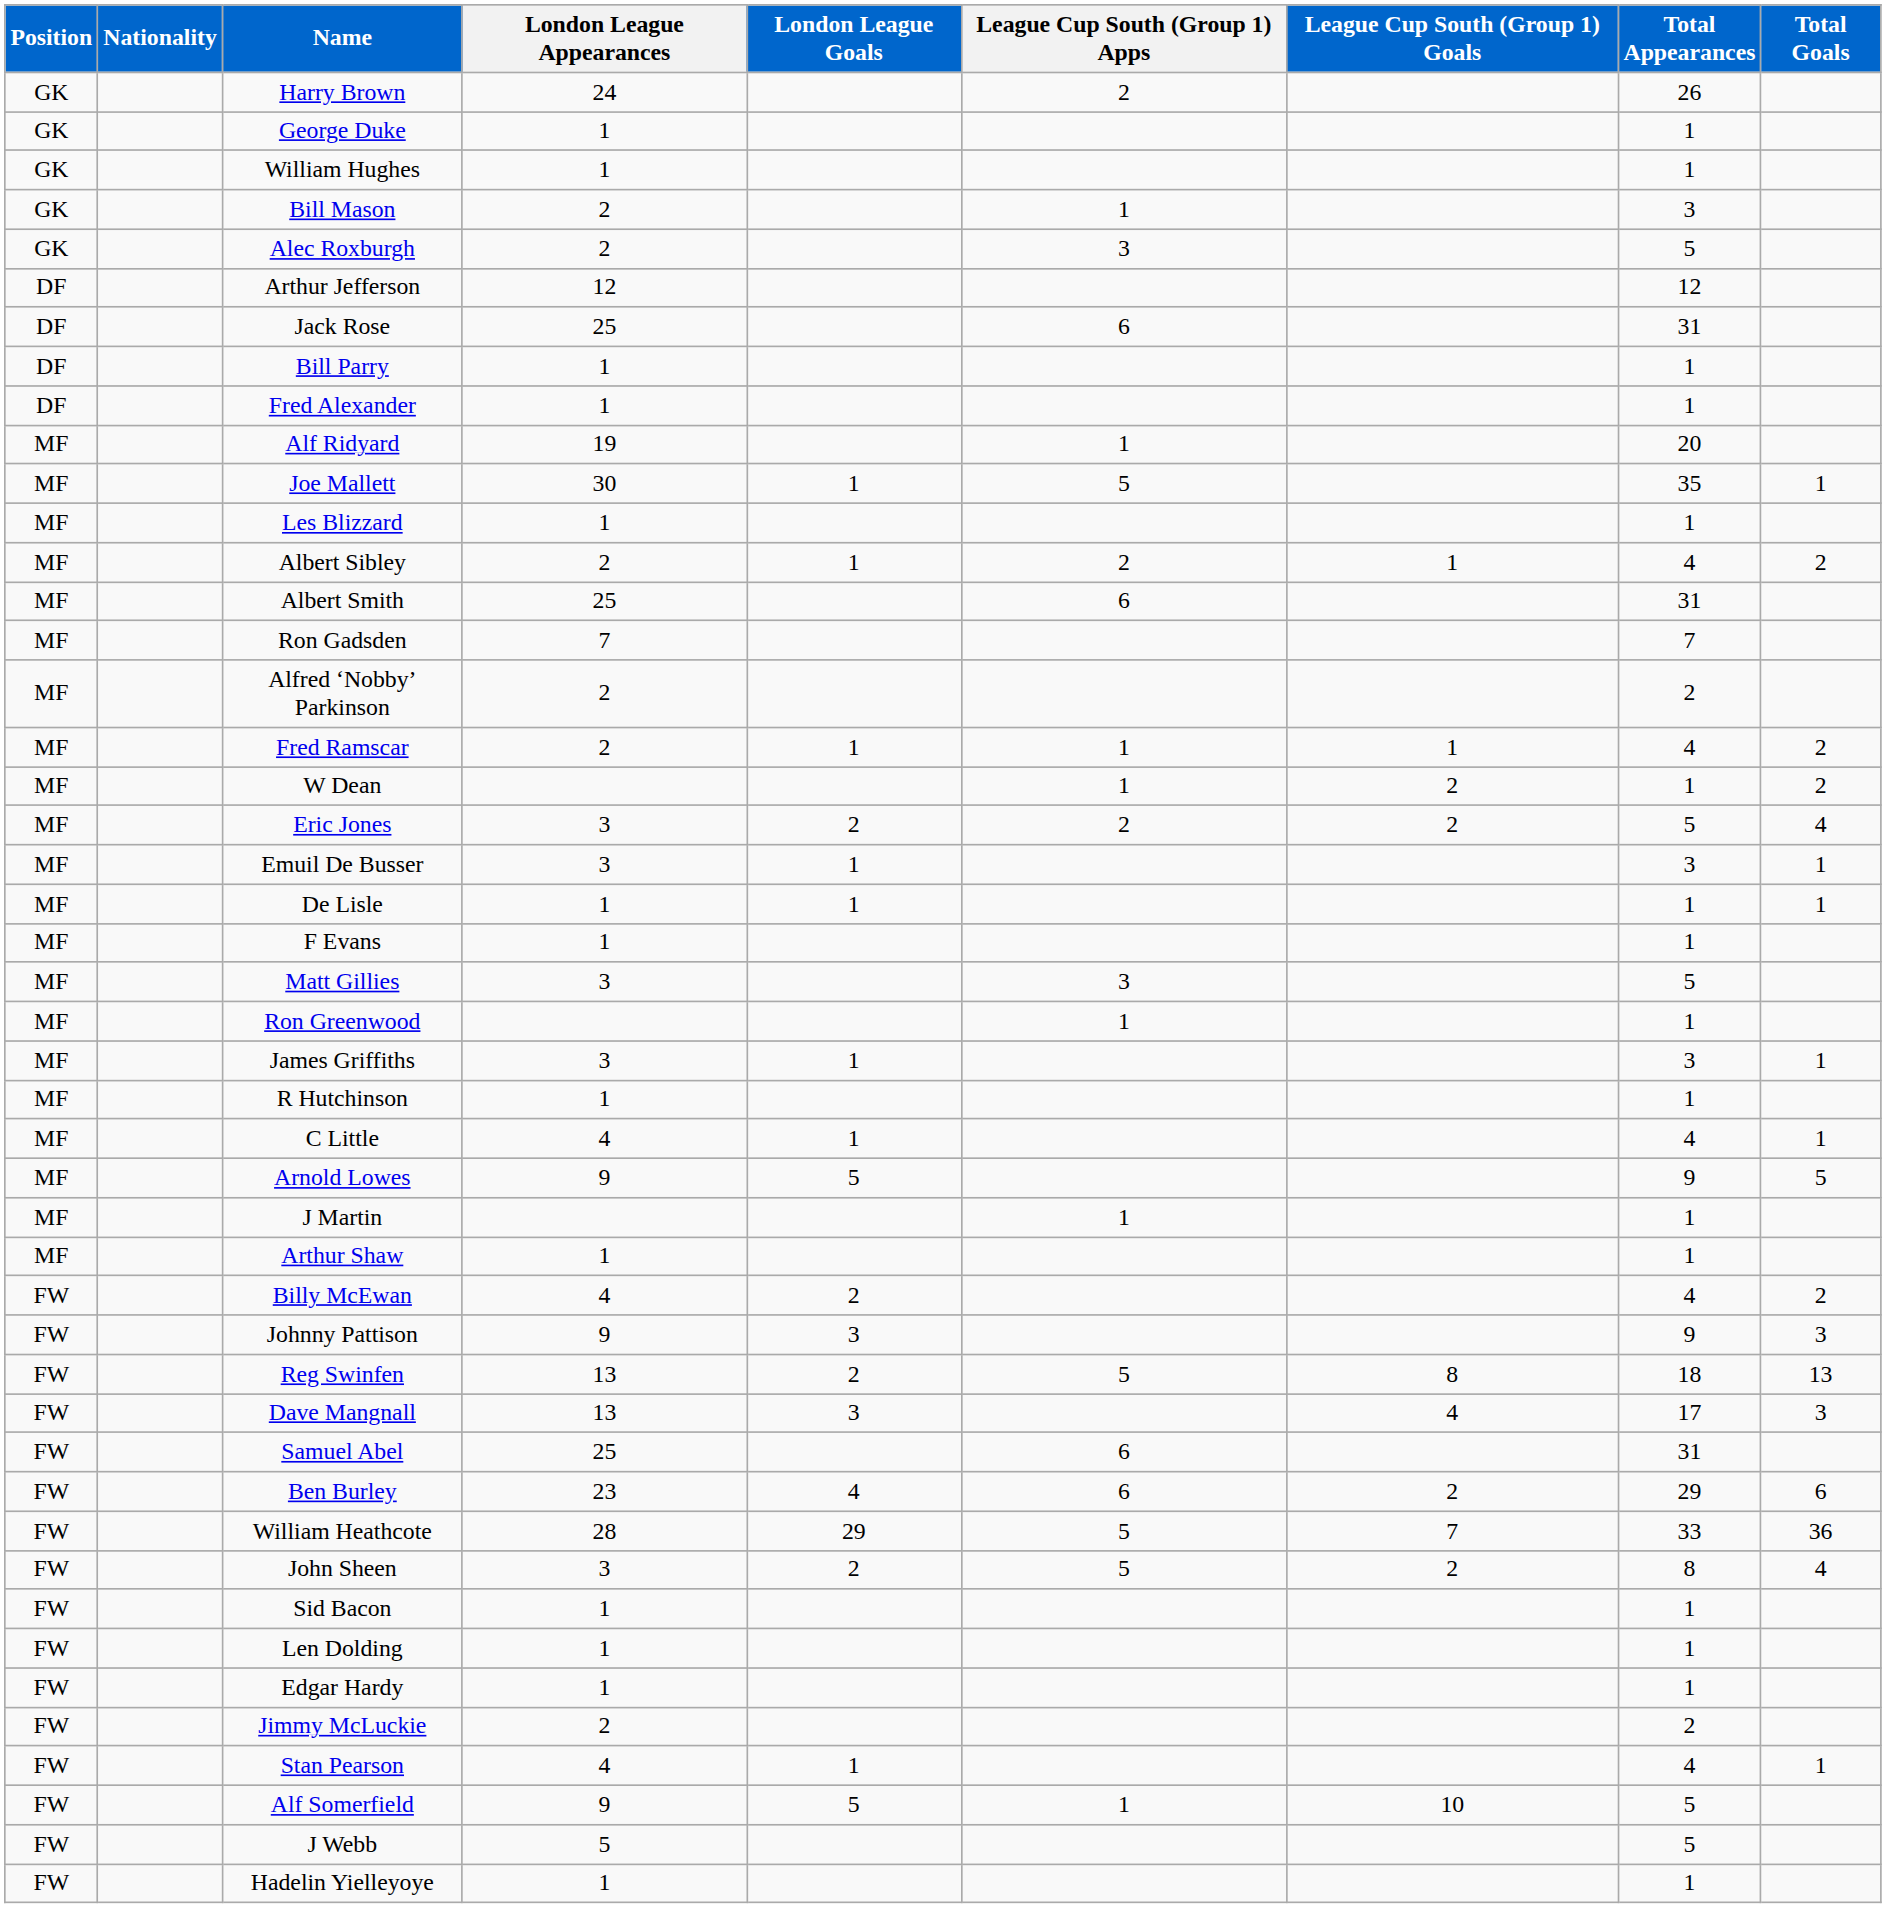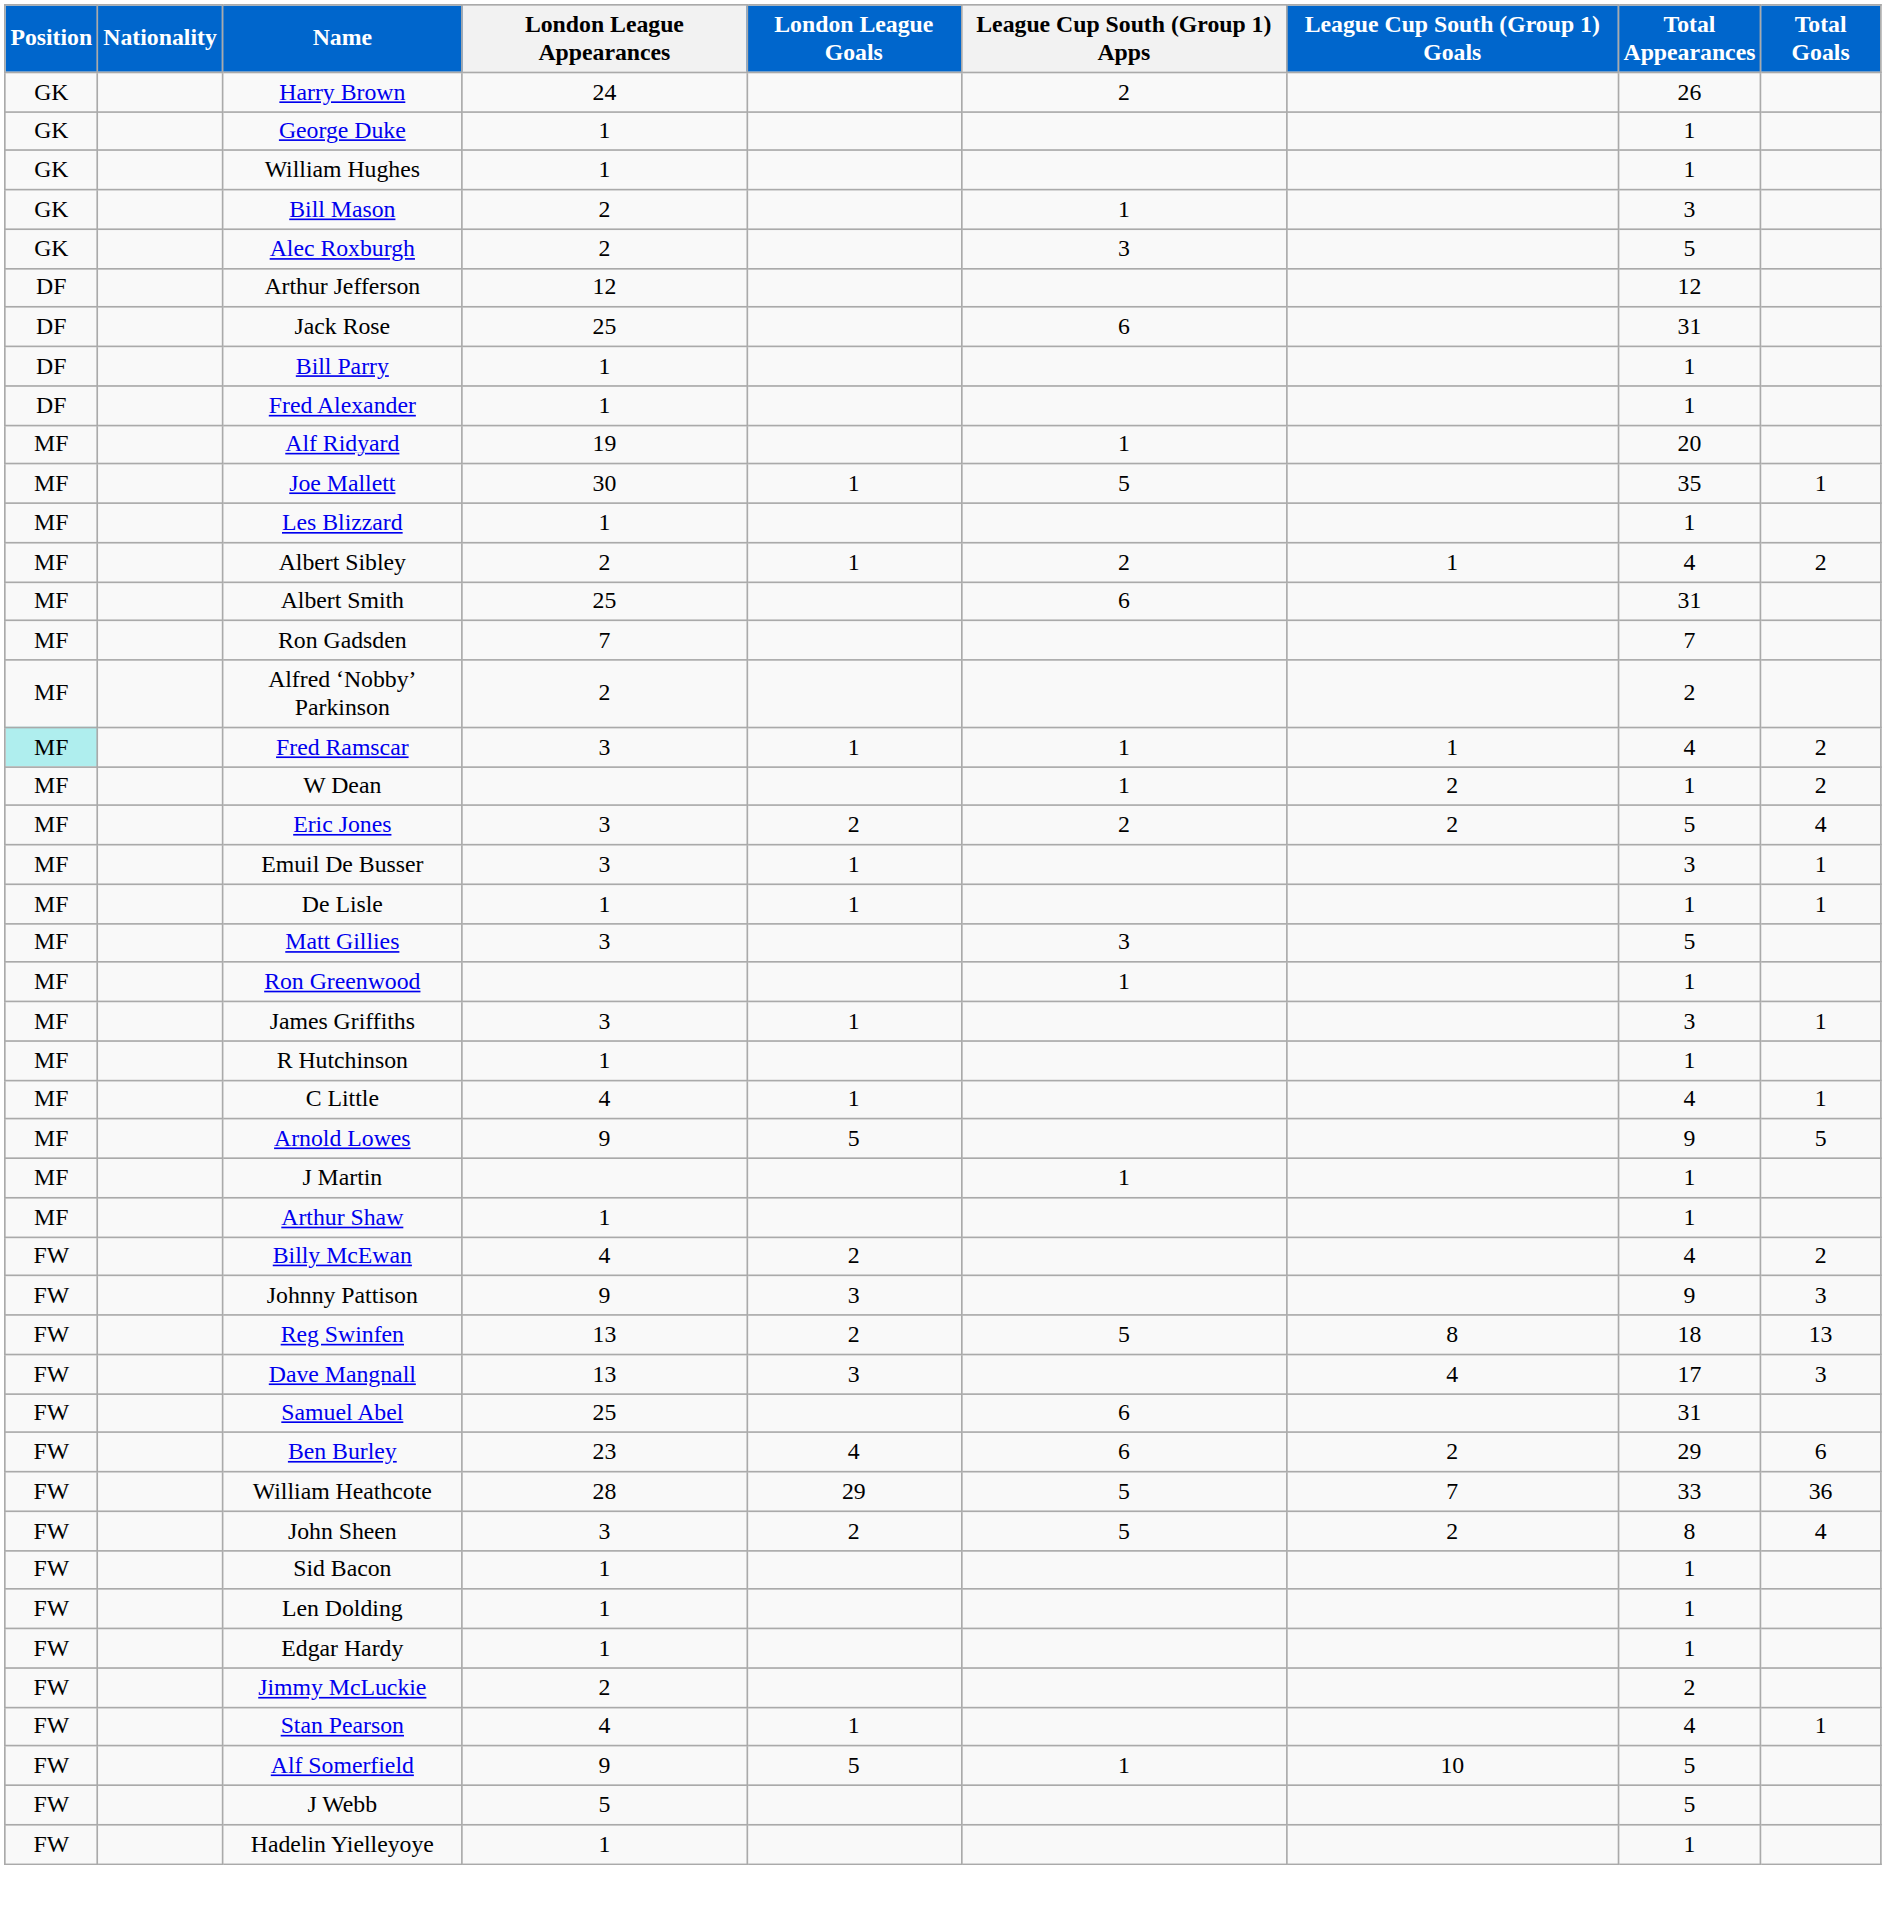Fred Ramscar | Position: no background -> paleturquoise background
Fred Ramscar | London League Appearances: 2 -> 3
- row: MF | F Evans | 1 | 1
